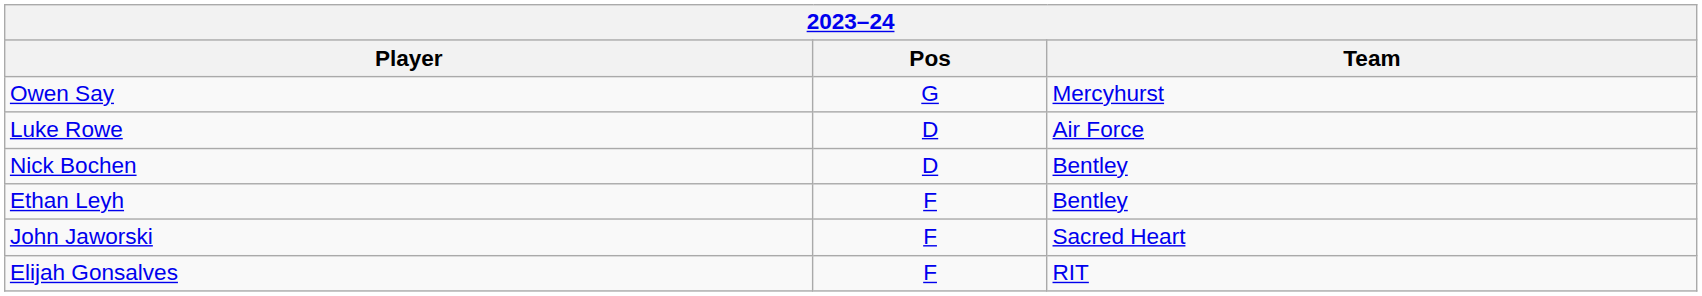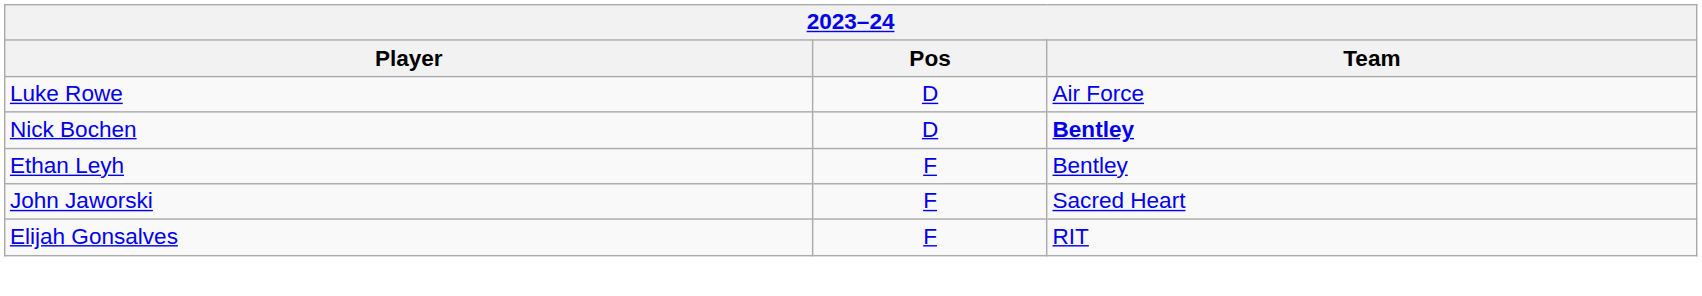- row: Owen Say | G | Mercyhurst
Nick Bochen | Team: normal -> bold
